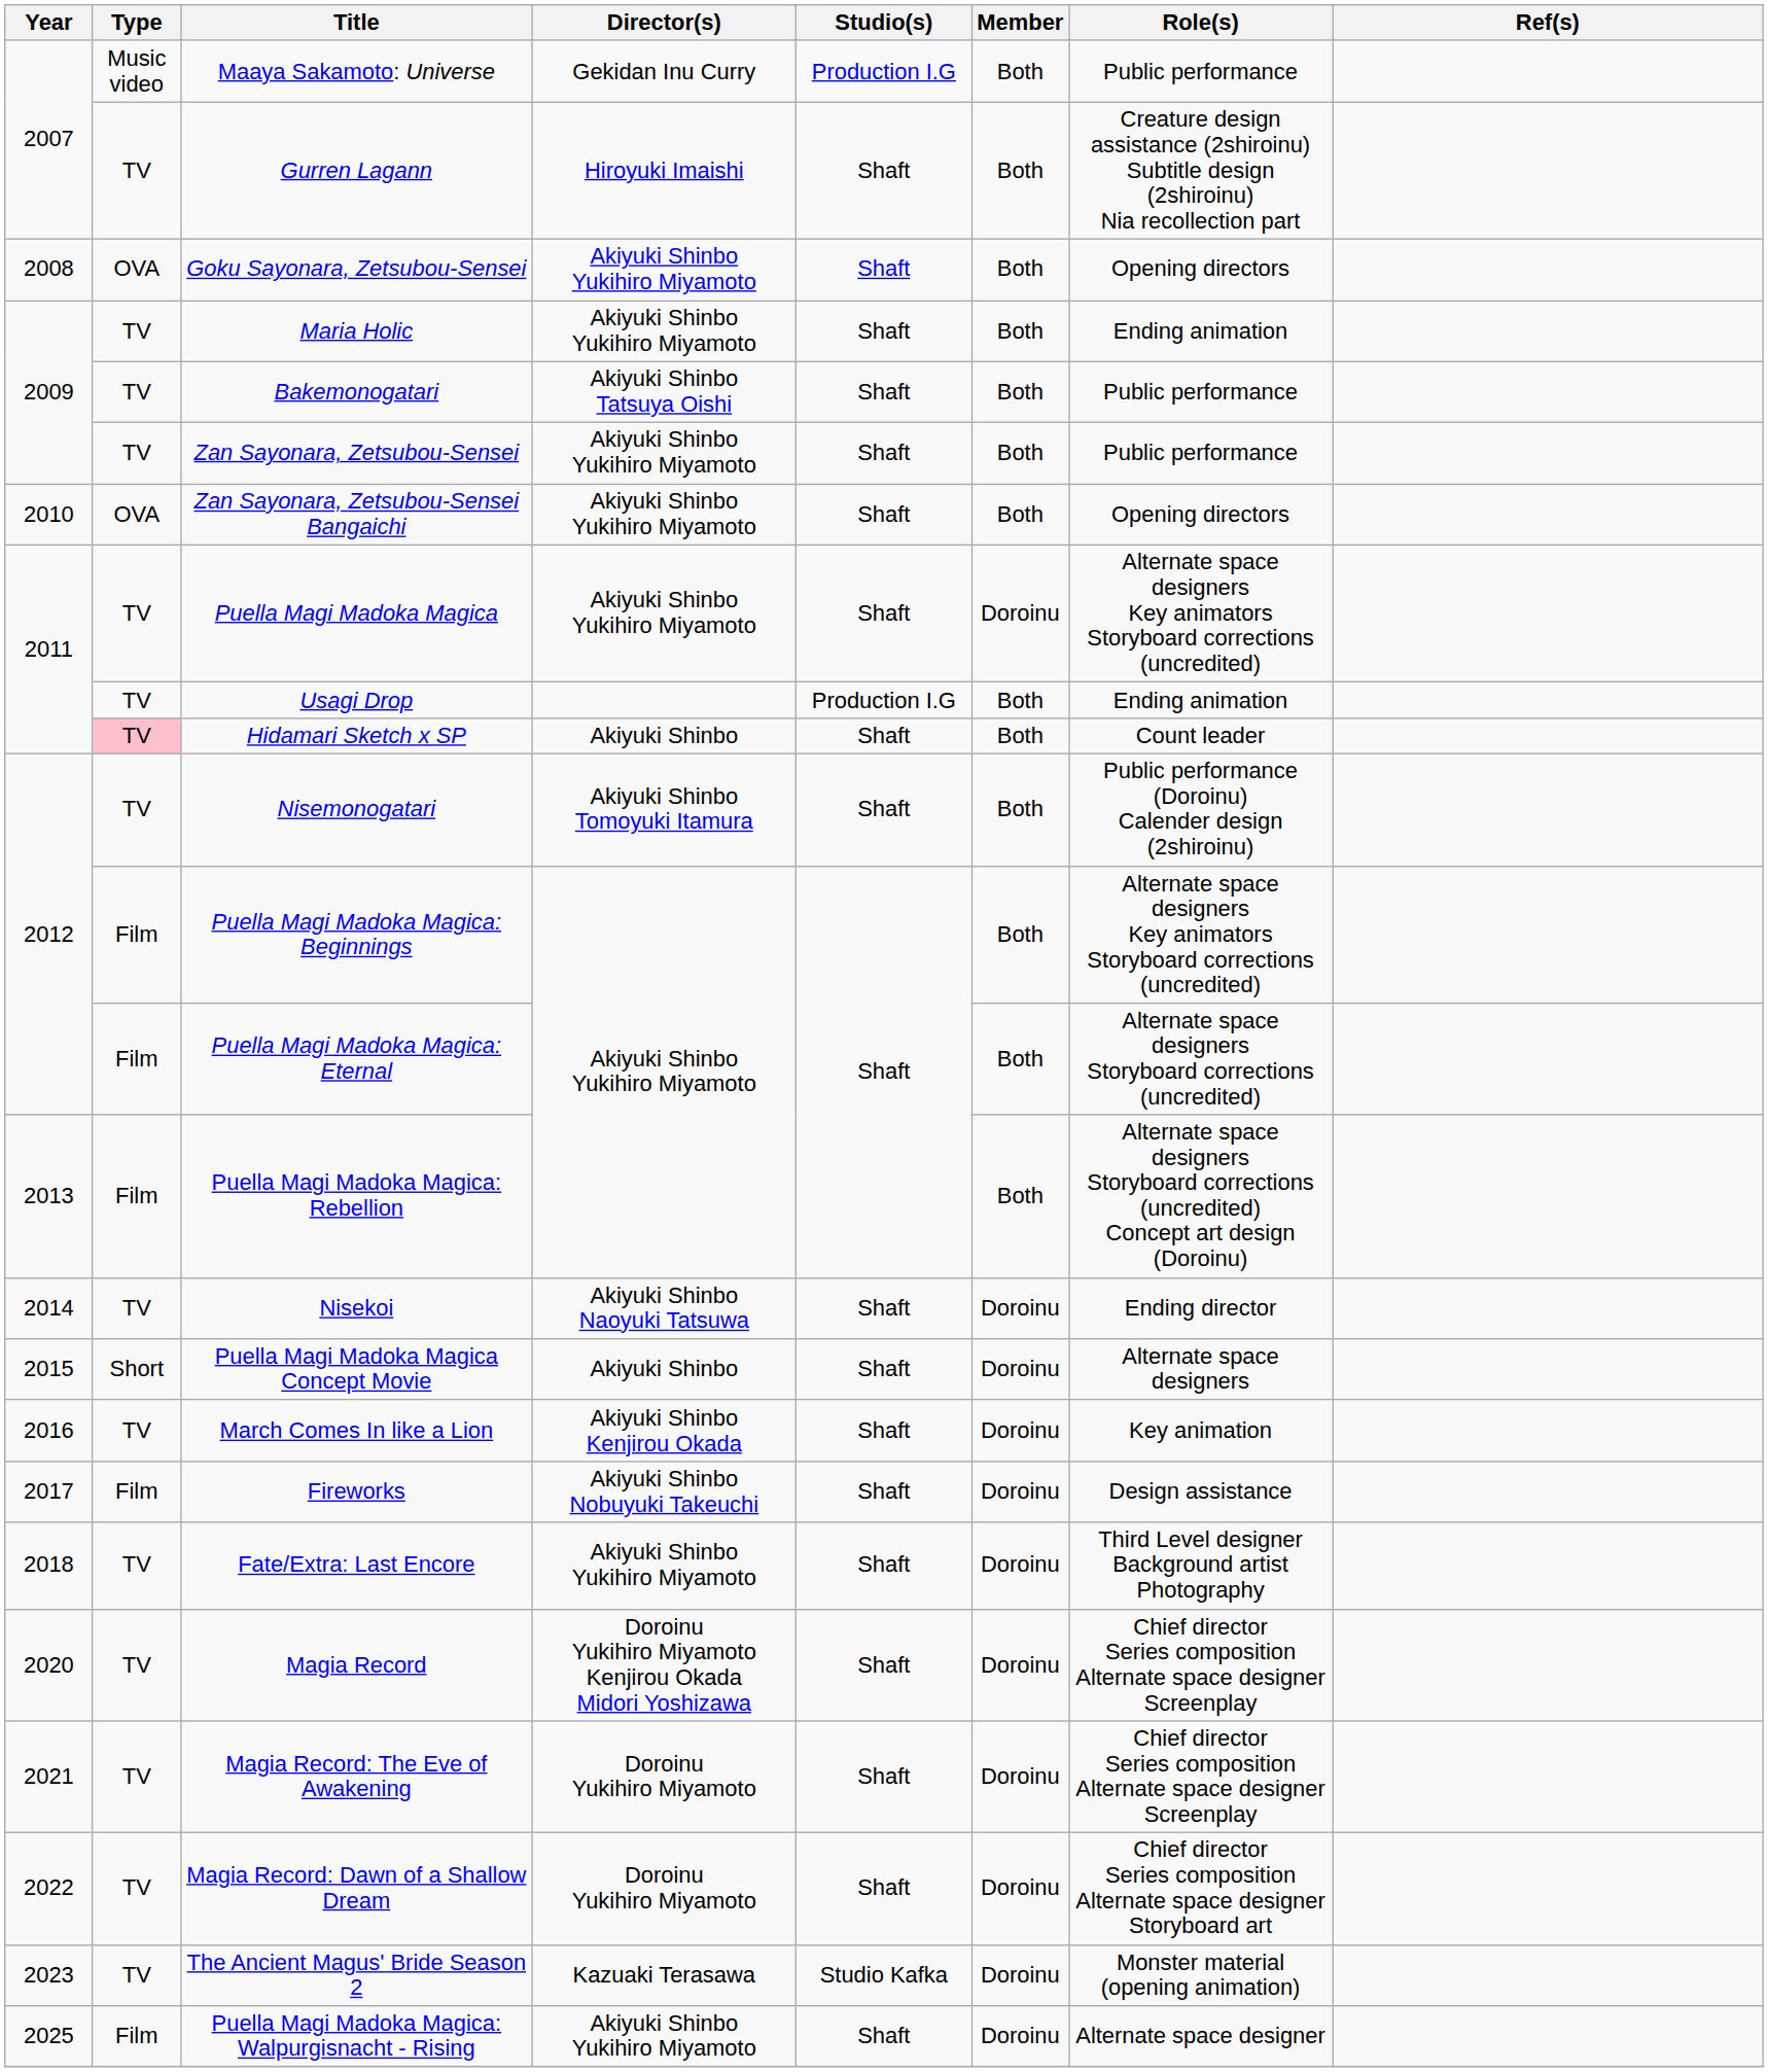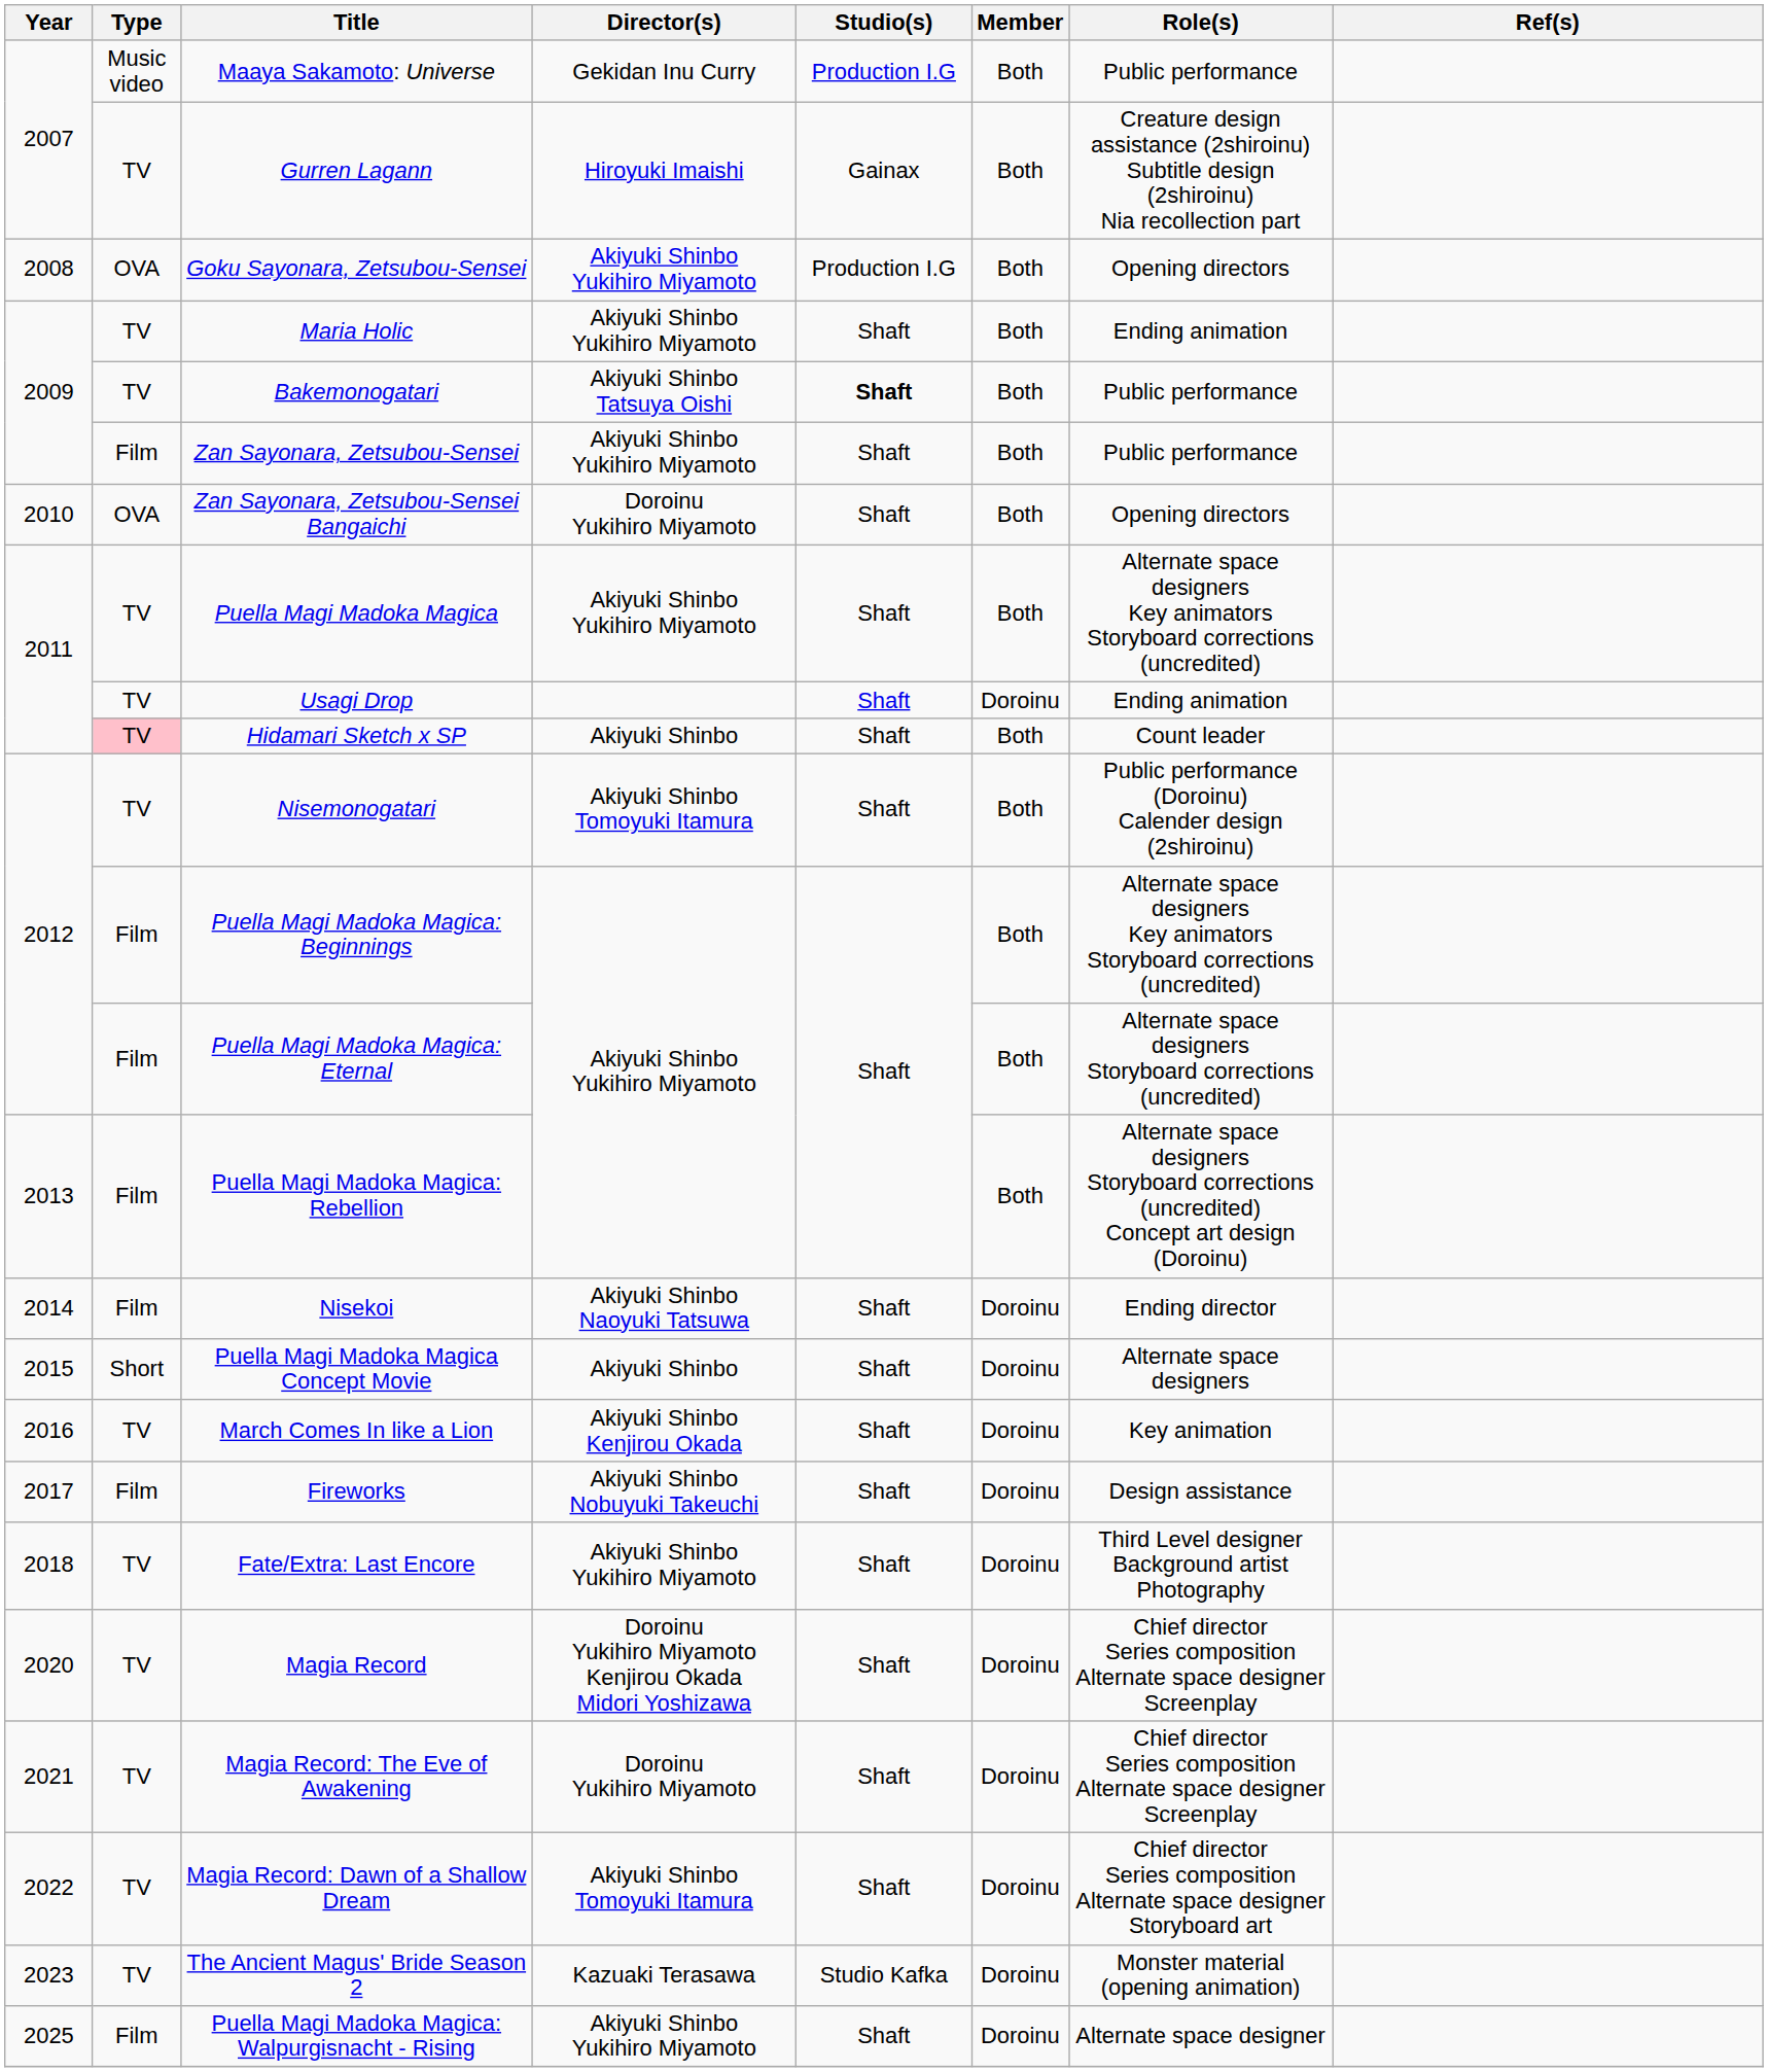Gurren Lagann | Studio(s): Shaft -> Gainax
Goku Sayonara, Zetsubou-Sensei | Studio(s): Shaft -> Production I.G
Bakemonogatari | Studio(s): normal -> bold
Zan Sayonara, Zetsubou-Sensei | Type: TV -> Film
Zan Sayonara, Zetsubou-Sensei Bangaichi | Director(s): Akiyuki Shinbo Yukihiro Miyamoto -> Doroinu Yukihiro Miyamoto
Puella Magi Madoka Magica | Member: Doroinu -> Both
Usagi Drop | Studio(s): Production I.G -> Shaft
Usagi Drop | Member: Both -> Doroinu
Nisekoi | Type: TV -> Film
Magia Record: Dawn of a Shallow Dream | Director(s): Doroinu Yukihiro Miyamoto -> Akiyuki Shinbo Tomoyuki Itamura
